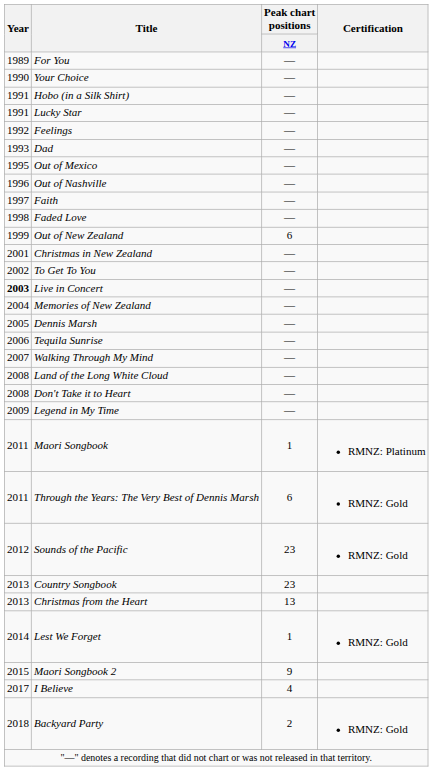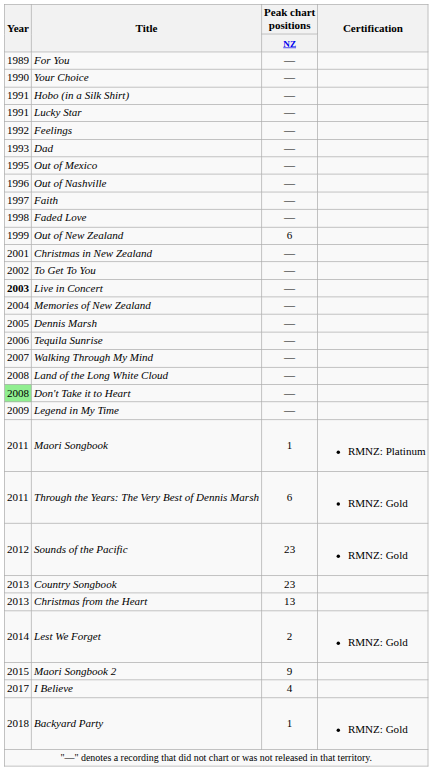Don't Take it to Heart | Year: no background -> lightgreen background
Lest We Forget | Peak chart positions / NZ: 1 -> 2
Backyard Party | Peak chart positions / NZ: 2 -> 1
